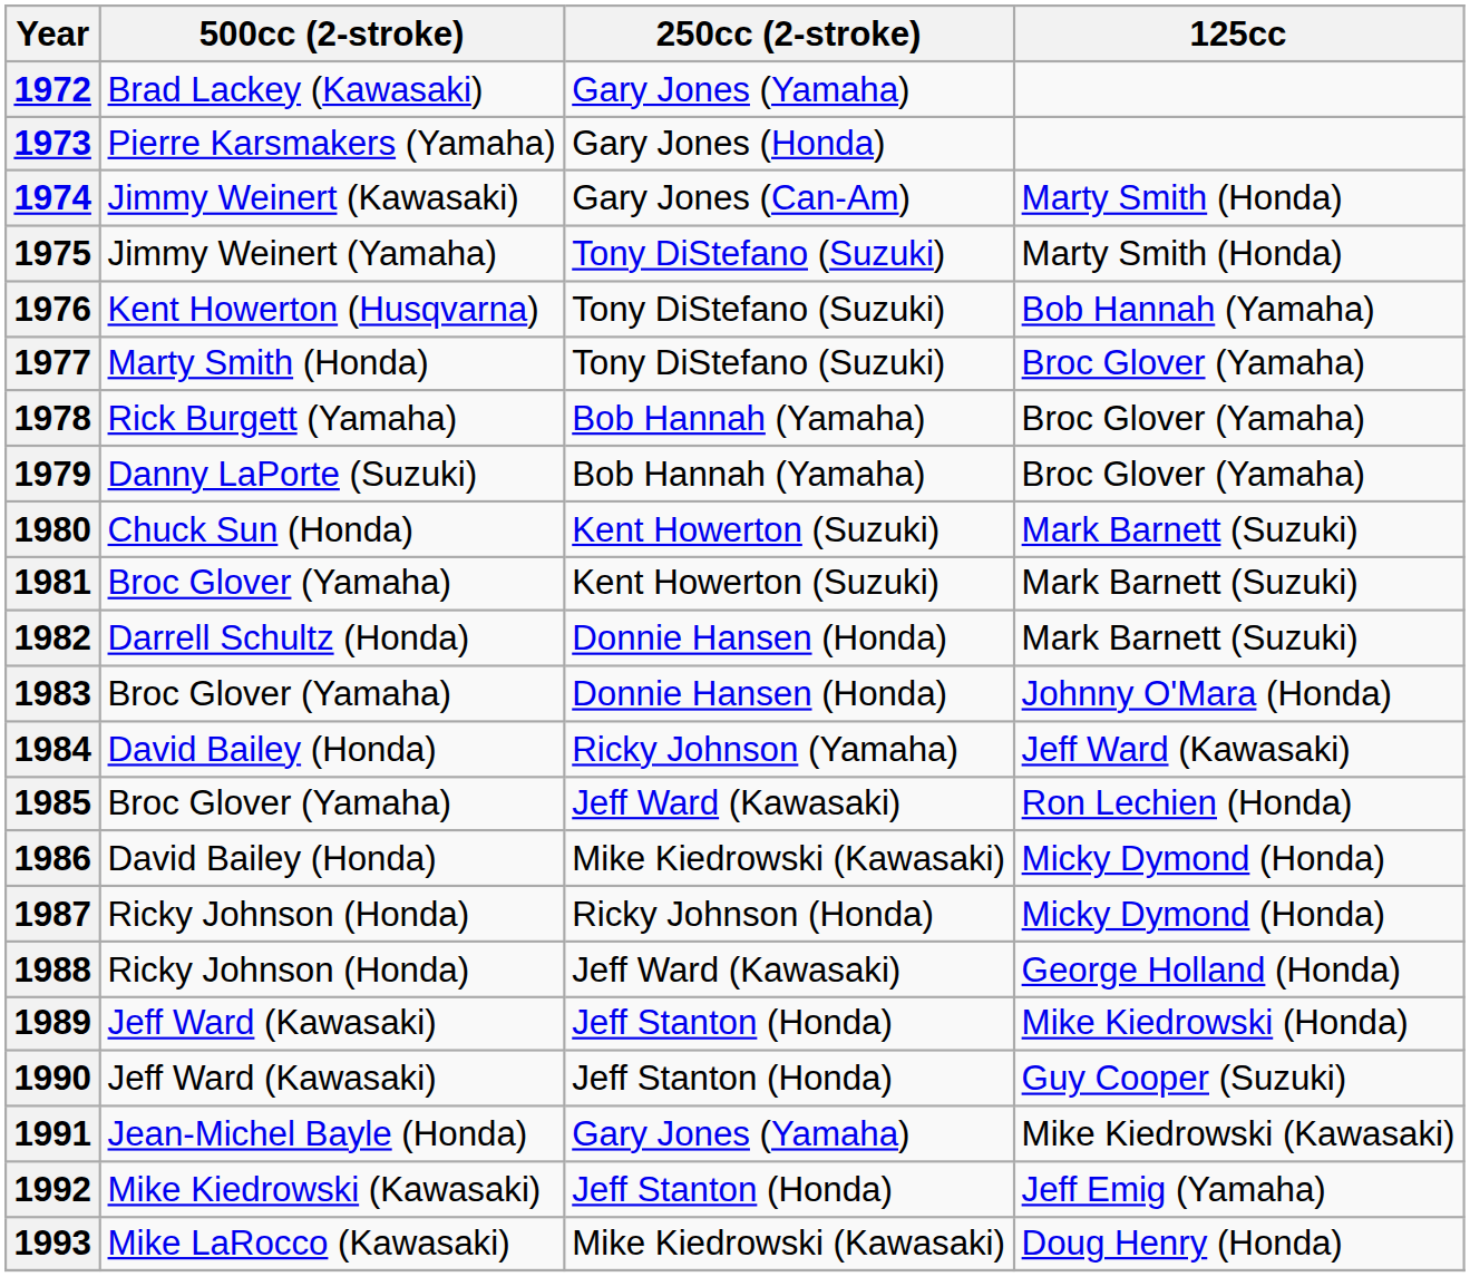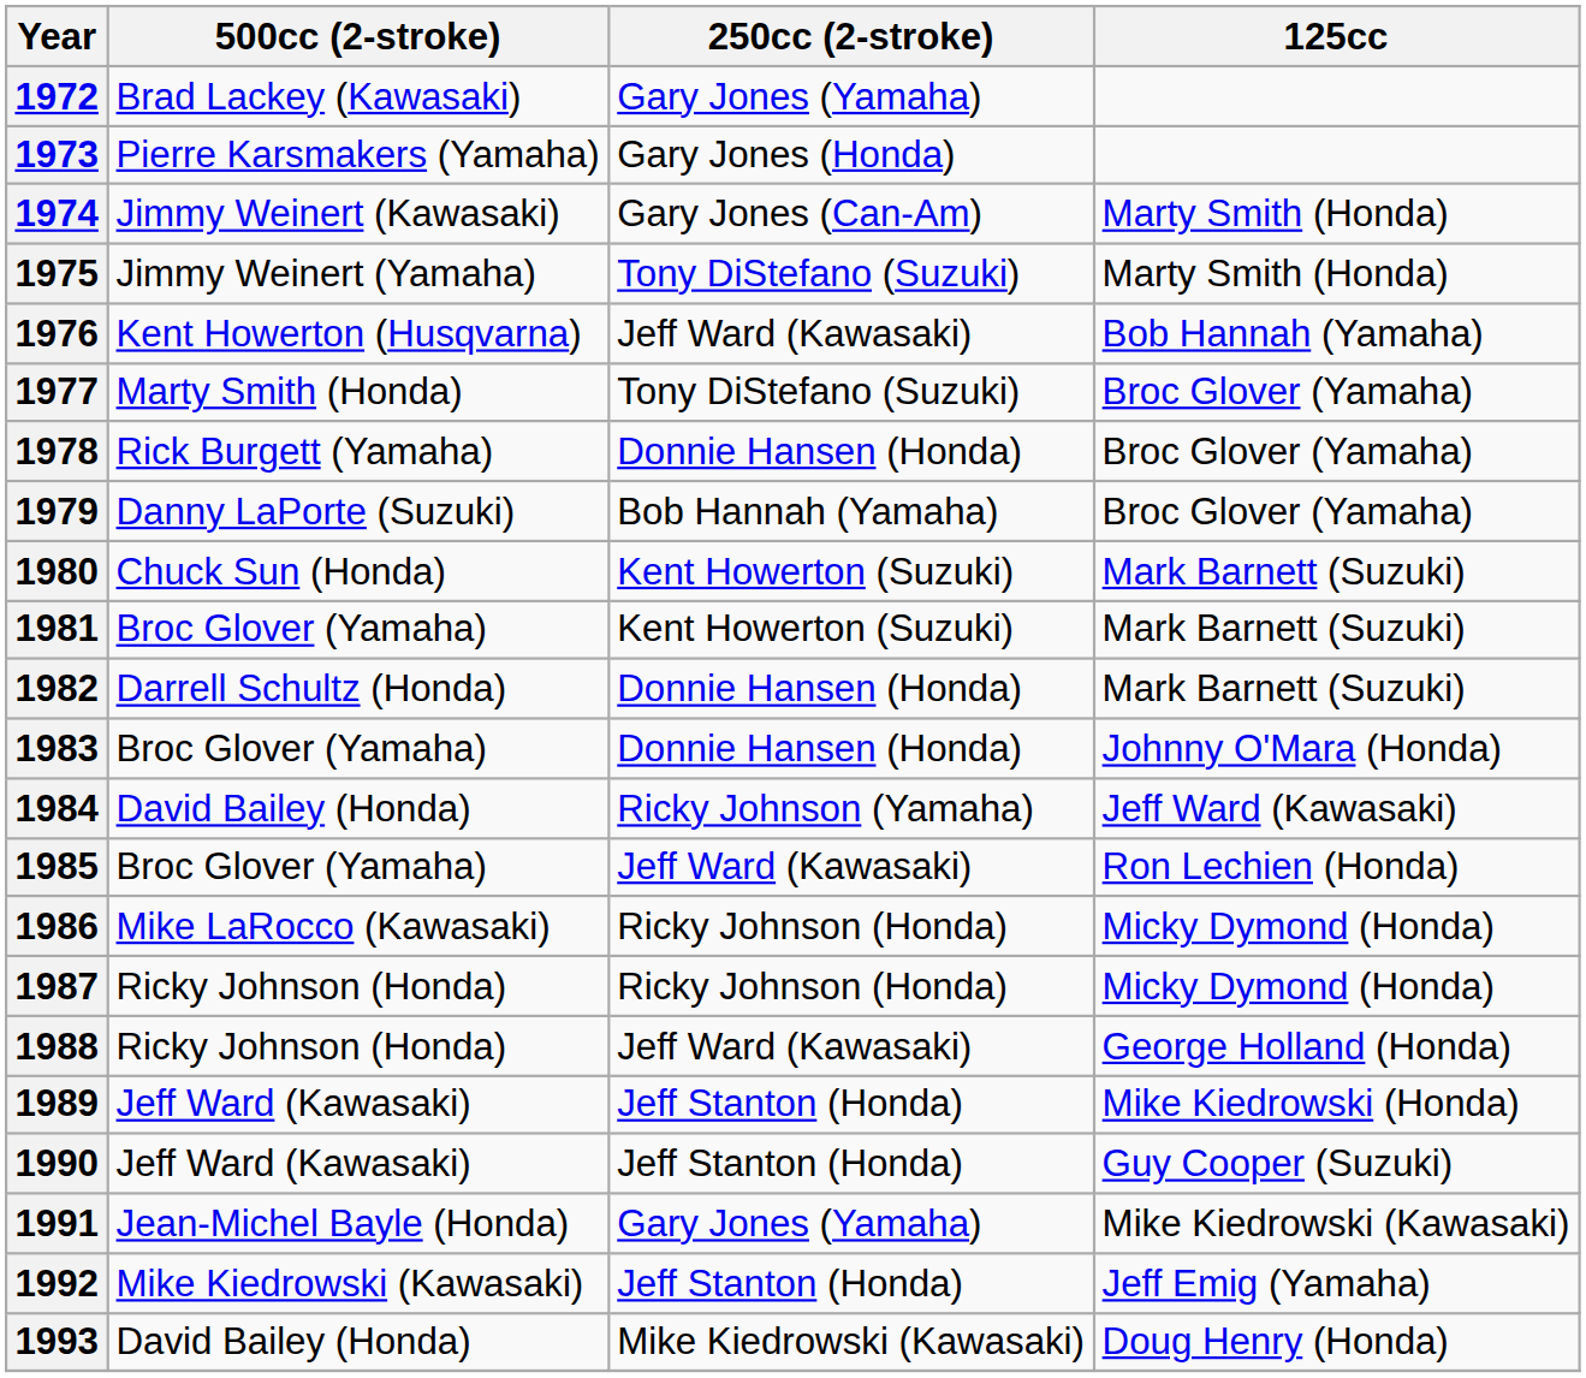1976 | 250cc (2-stroke): Tony DiStefano (Suzuki) -> Jeff Ward (Kawasaki)
1978 | 250cc (2-stroke): Bob Hannah (Yamaha) -> Donnie Hansen (Honda)
1986 | 500cc (2-stroke): David Bailey (Honda) -> Mike LaRocco (Kawasaki)
1986 | 250cc (2-stroke): Mike Kiedrowski (Kawasaki) -> Ricky Johnson (Honda)
1993 | 500cc (2-stroke): Mike LaRocco (Kawasaki) -> David Bailey (Honda)
